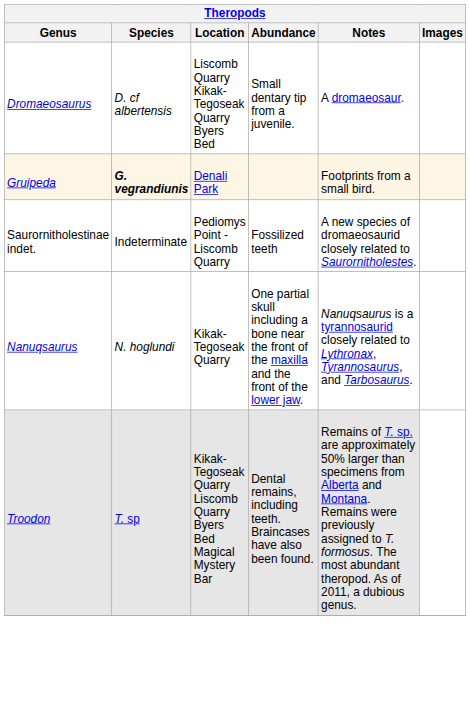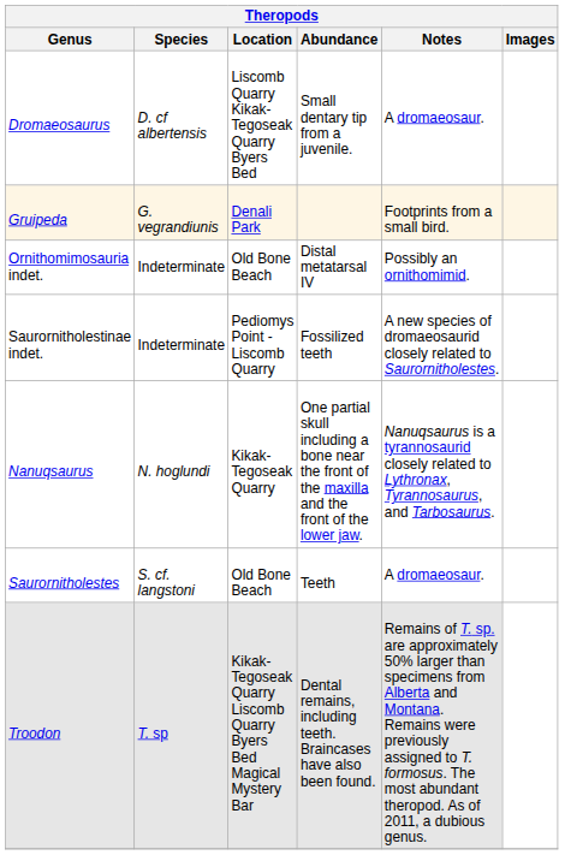Gruipeda | Species: bold -> normal
+ row: Ornithomimosauria indet. | Indeterminate | Old Bone Beach | Distal metatarsal IV | Possibly an ornithomimid.
+ row: Saurornitholestes | S. cf. langstoni | Old Bone Beach | Teeth | A dromaeosaur.
